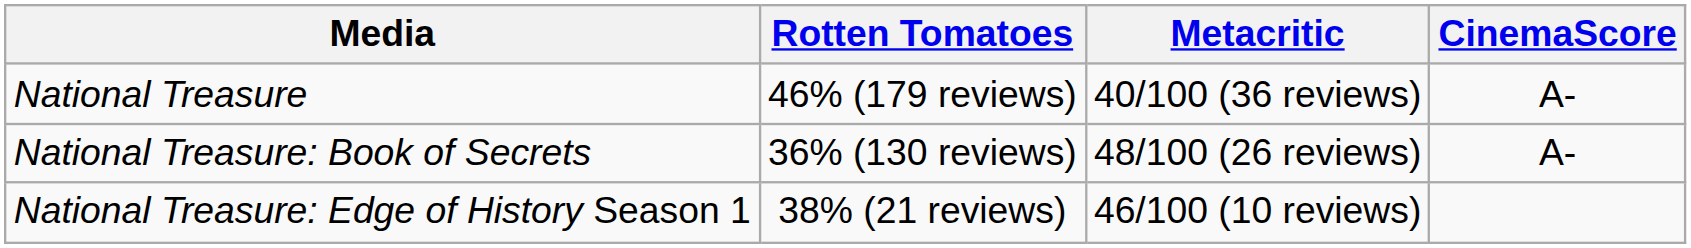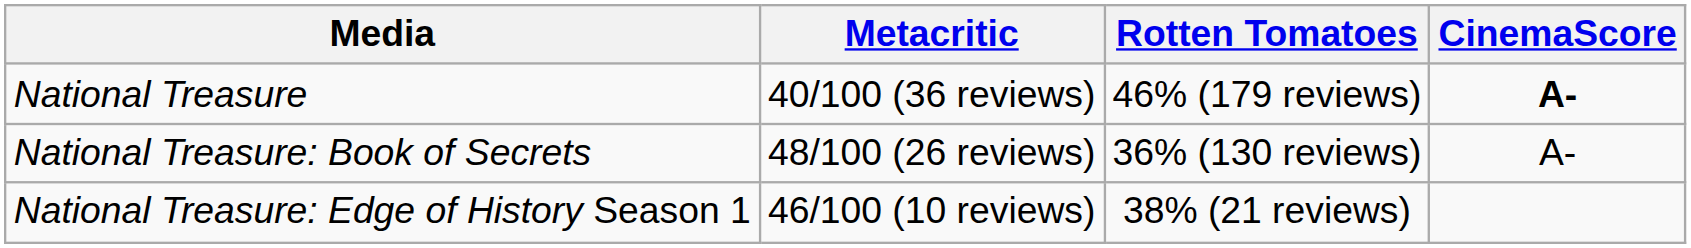columns swapped: Rotten Tomatoes <-> Metacritic
National Treasure | CinemaScore: normal -> bold
